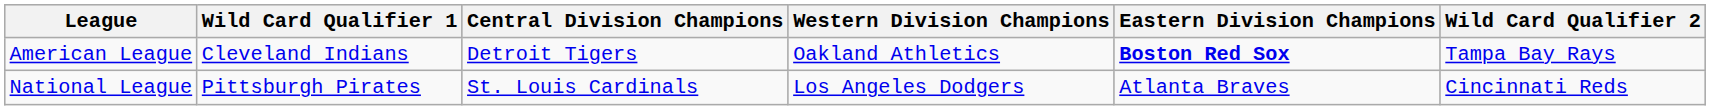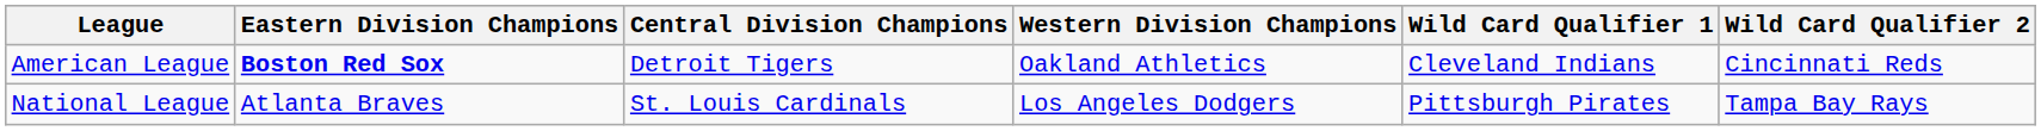columns swapped: Eastern Division Champions <-> Wild Card Qualifier 1
American League | Wild Card Qualifier 2: Tampa Bay Rays -> Cincinnati Reds
National League | Wild Card Qualifier 2: Cincinnati Reds -> Tampa Bay Rays
